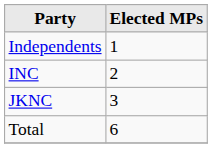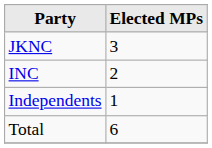rows swapped: JKNC <-> Independents
